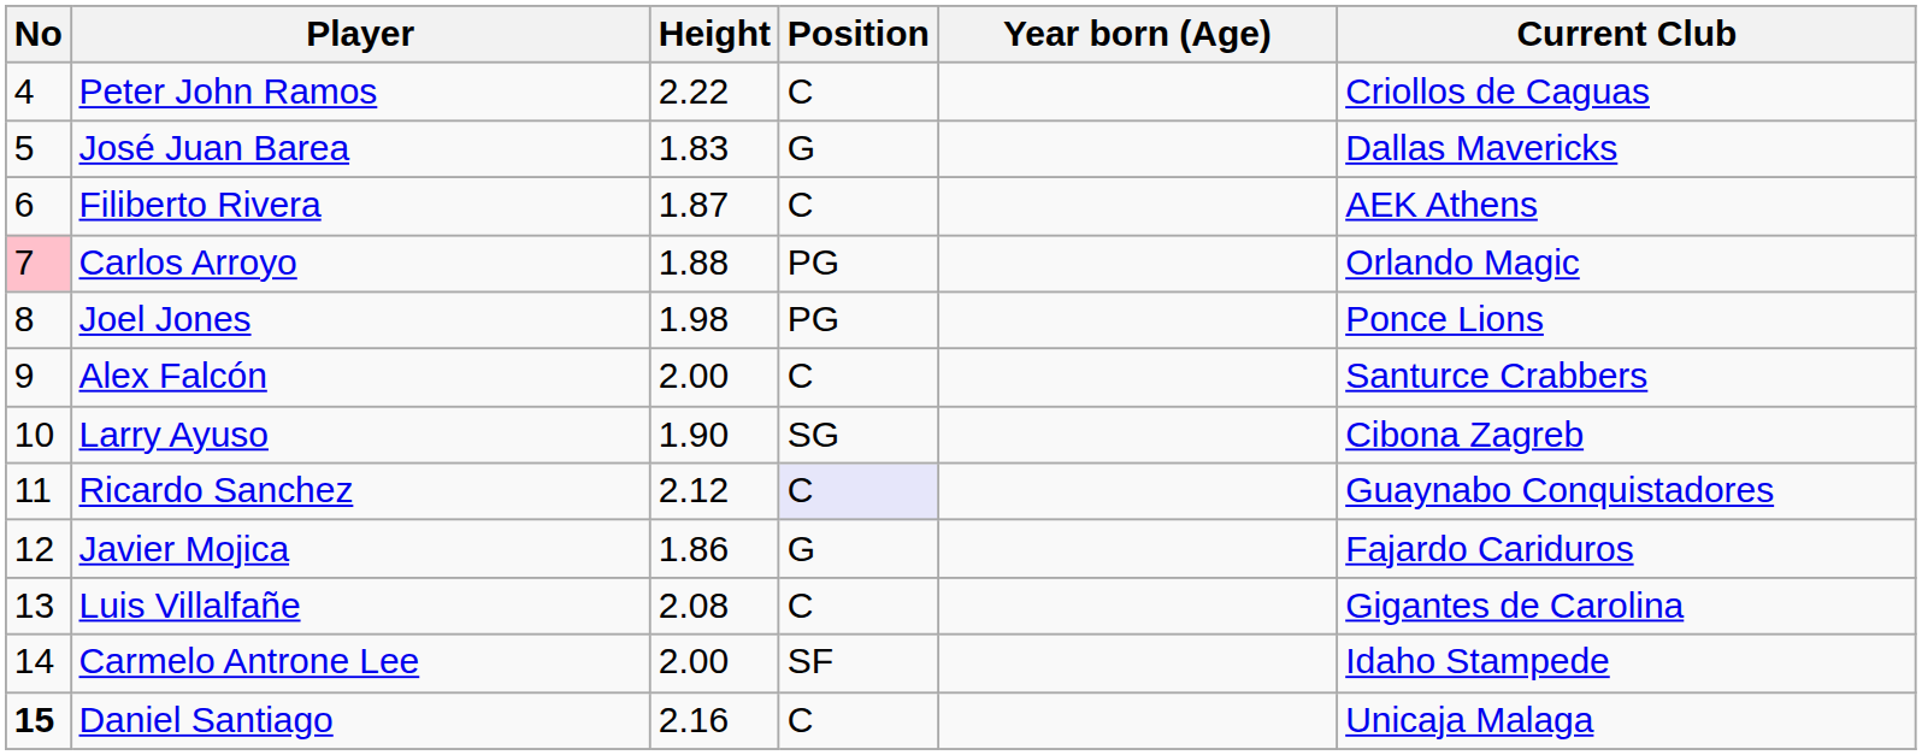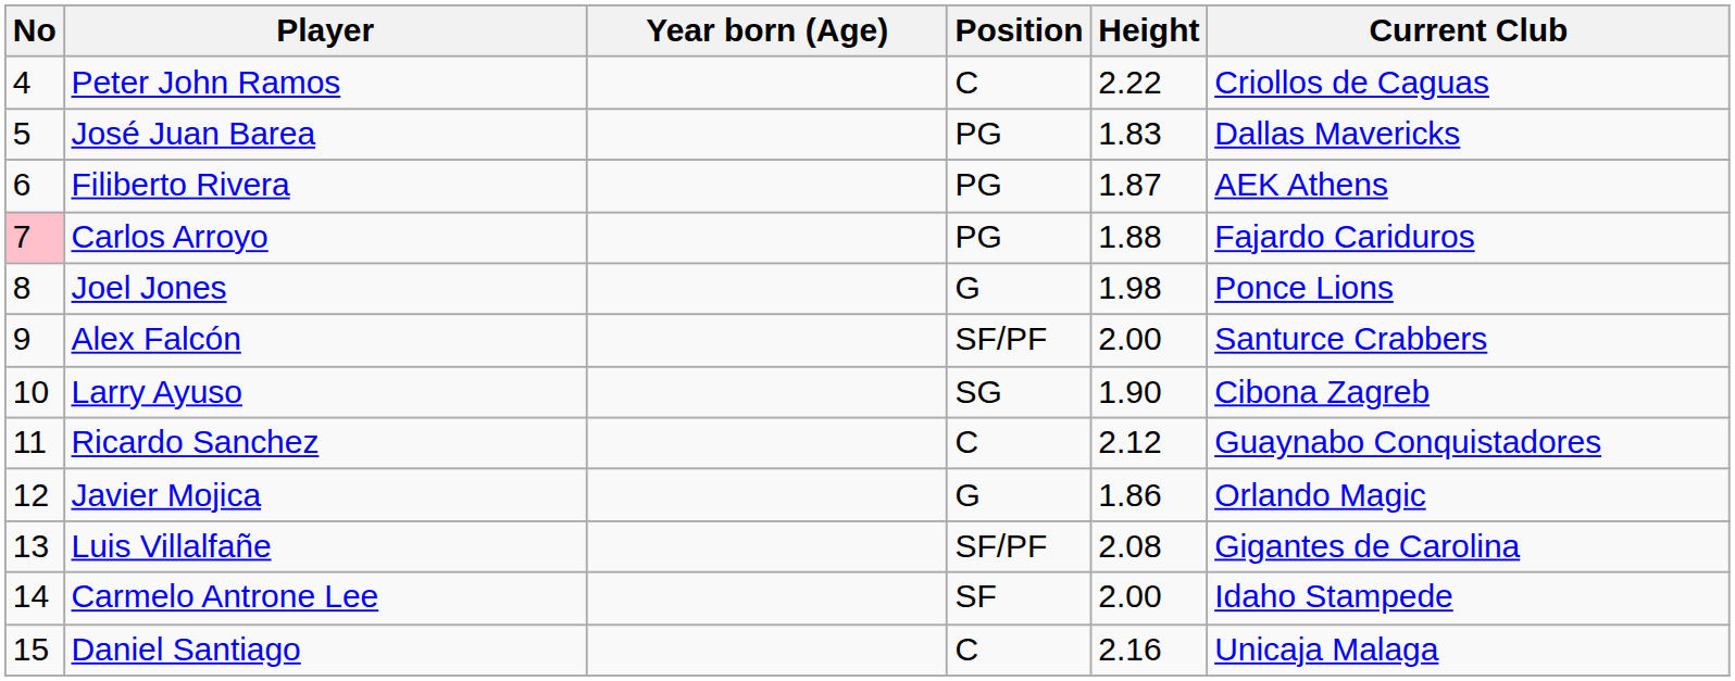columns swapped: Height <-> Year born (Age)
José Juan Barea | Position: G -> PG
Filiberto Rivera | Position: C -> PG
Carlos Arroyo | Current Club: Orlando Magic -> Fajardo Cariduros
Joel Jones | Position: PG -> G
Alex Falcón | Position: C -> SF/PF
Ricardo Sanchez | Position: lavender background -> no background
Javier Mojica | Current Club: Fajardo Cariduros -> Orlando Magic
Luis Villalfañe | Position: C -> SF/PF
Daniel Santiago | No: bold -> normal
